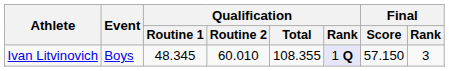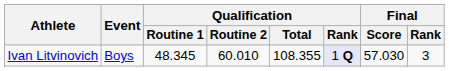Ivan Litvinovich | Final / Score: 57.150 -> 57.030
